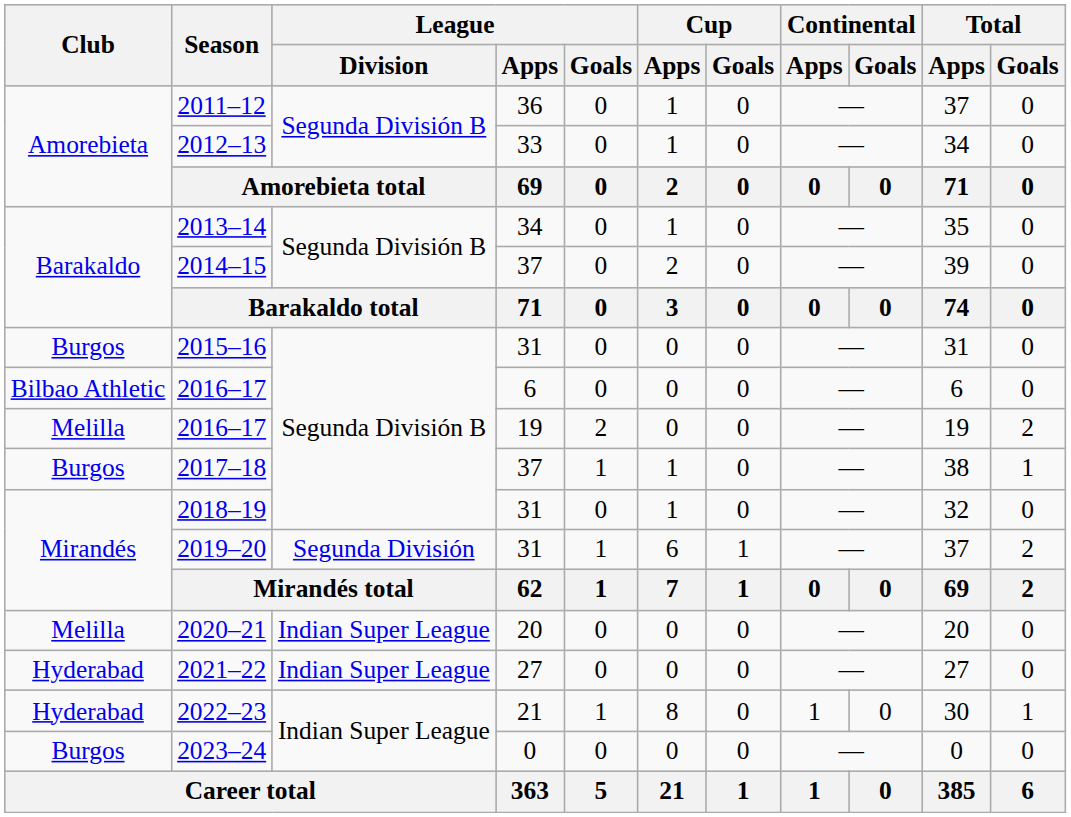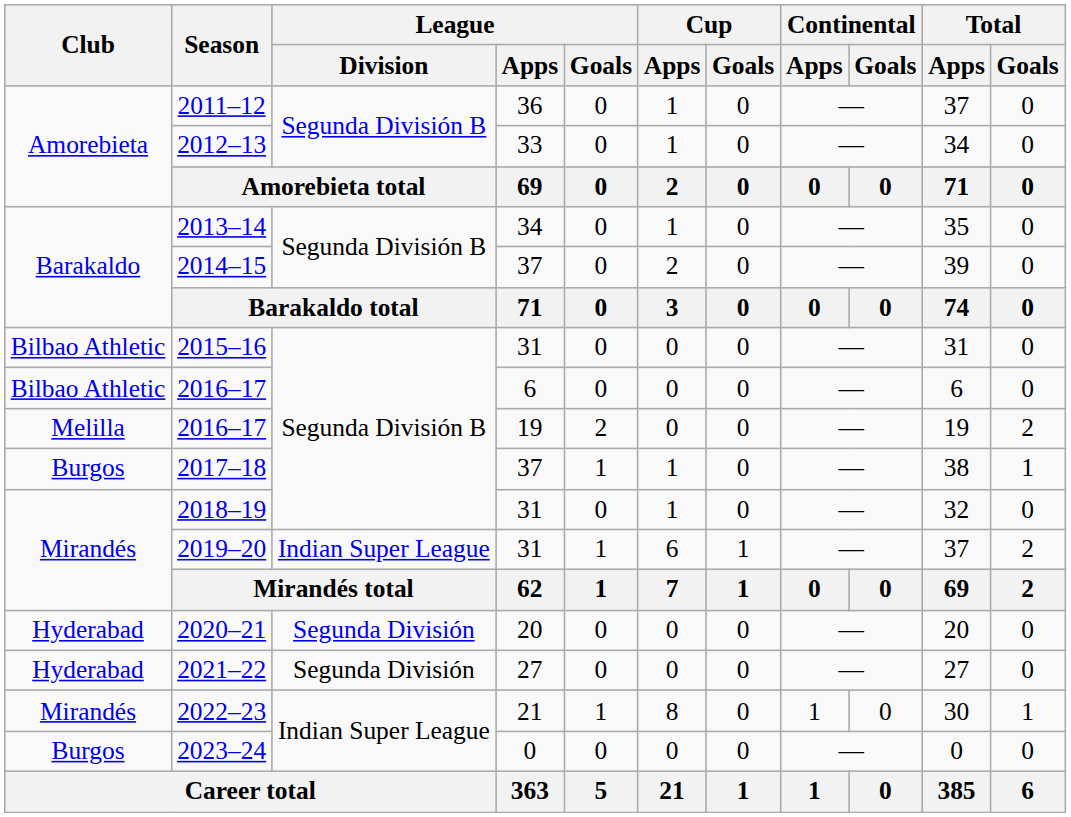2015–16 | Club: Burgos -> Bilbao Athletic
2019–20 | League / Division: Segunda División -> Indian Super League
2020–21 | Club: Melilla -> Hyderabad
2020–21 | League / Division: Indian Super League -> Segunda División
2021–22 | League / Division: Indian Super League -> Segunda División
2022–23 | Club: Hyderabad -> Mirandés
